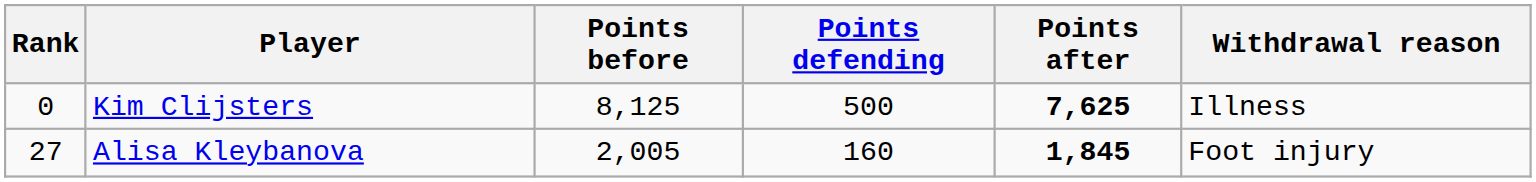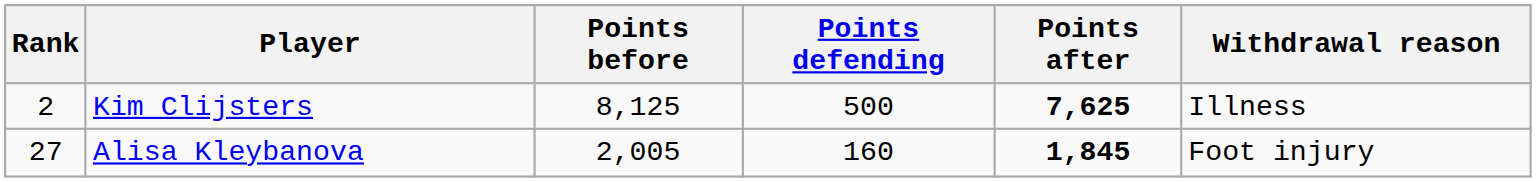Kim Clijsters | Rank: 0 -> 2
